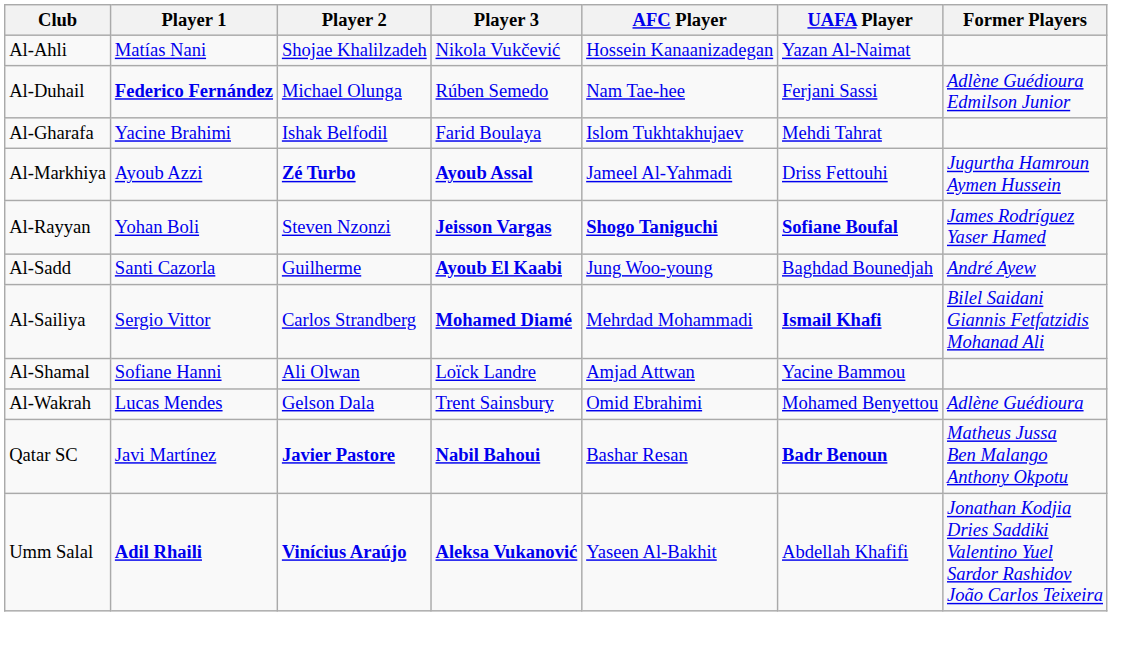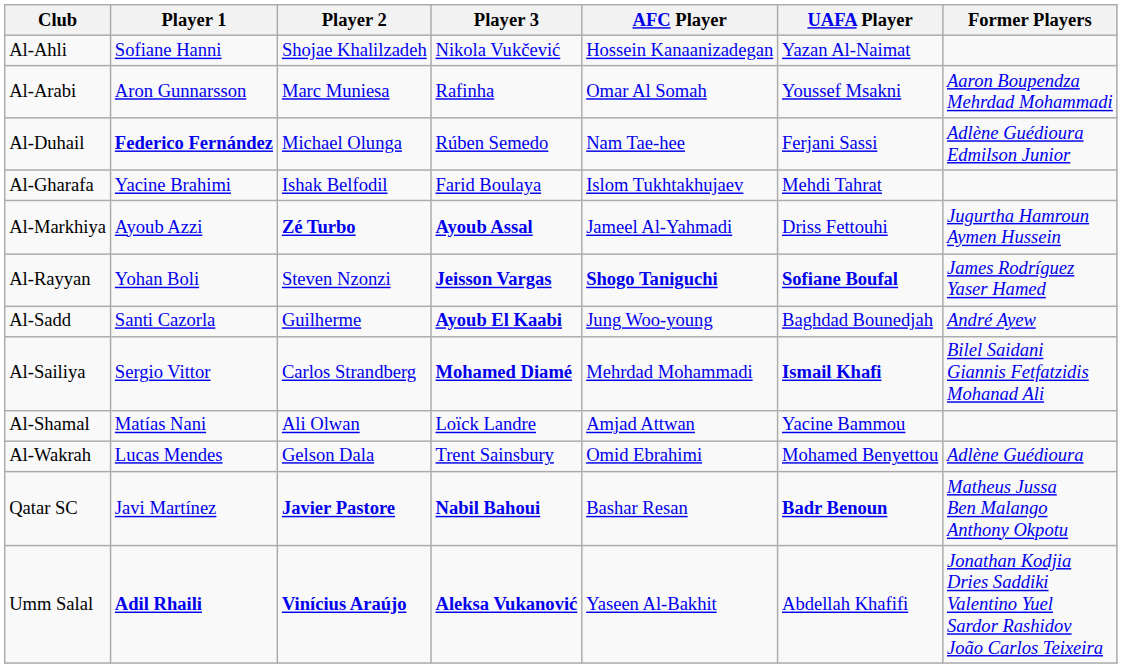Al-Ahli | Player 1: Matías Nani -> Sofiane Hanni
+ row: Al-Arabi | Aron Gunnarsson | Marc Muniesa | Rafinha | Omar Al Somah | Youssef Msakni | Aaron Boupendza Mehrdad Mohammadi
Al-Shamal | Player 1: Sofiane Hanni -> Matías Nani
